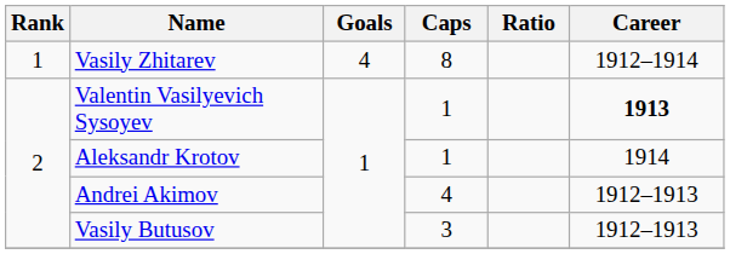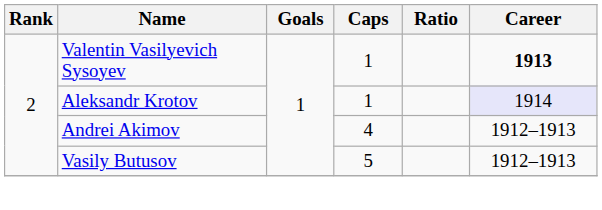- row: 1 | Vasily Zhitarev | 4 | 8 | 1912–1914
Aleksandr Krotov | Career: no background -> lavender background
Vasily Butusov | Caps: 3 -> 5
